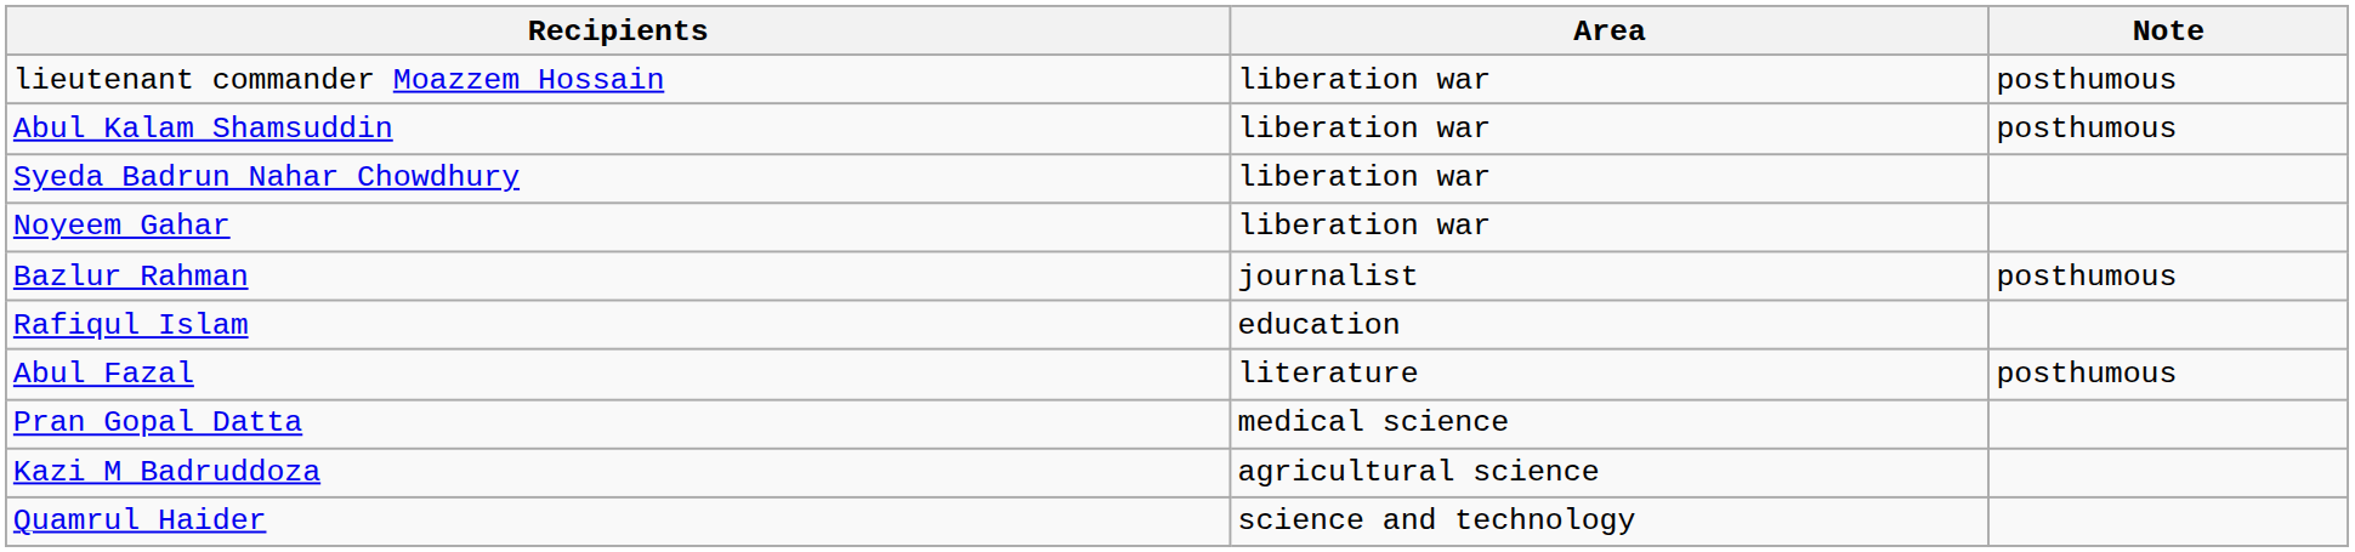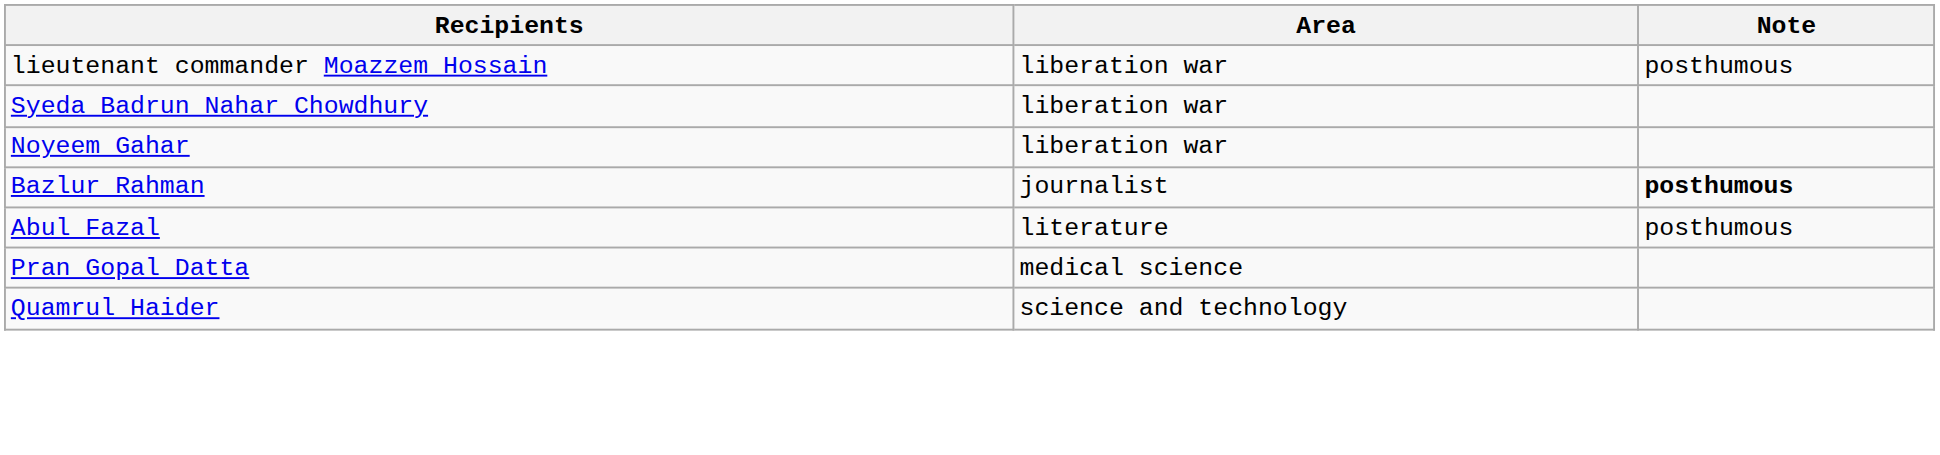- row: Abul Kalam Shamsuddin | liberation war | posthumous
Bazlur Rahman | Note: normal -> bold
- row: Rafiqul Islam | education
- row: Kazi M Badruddoza | agricultural science
